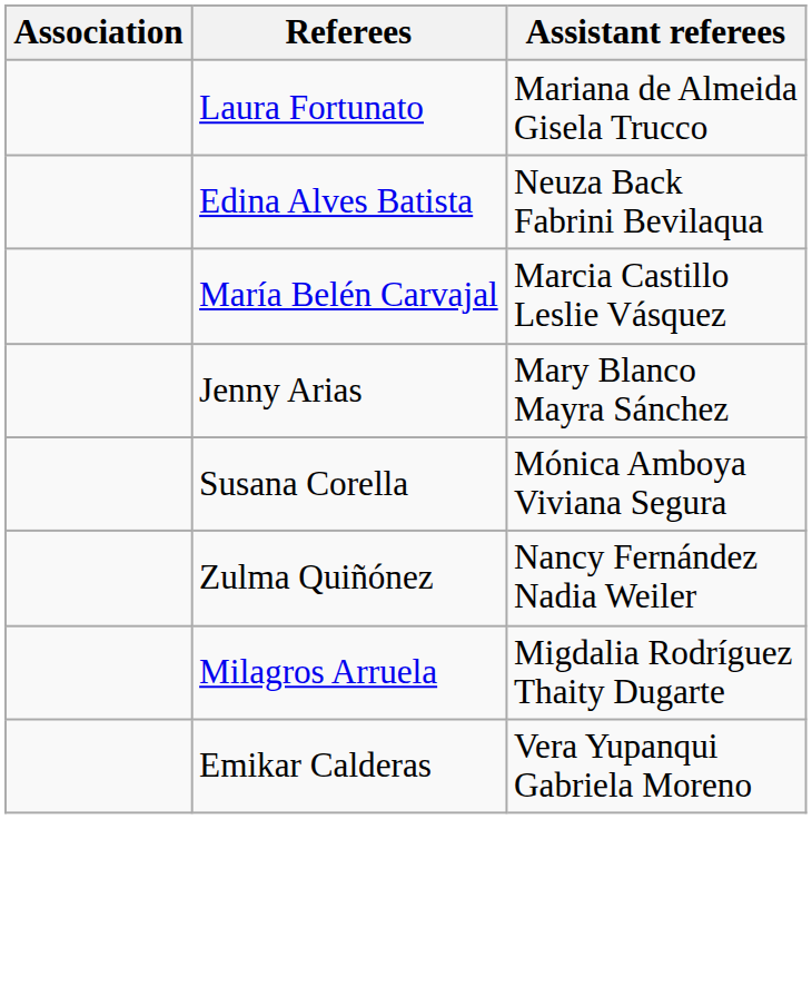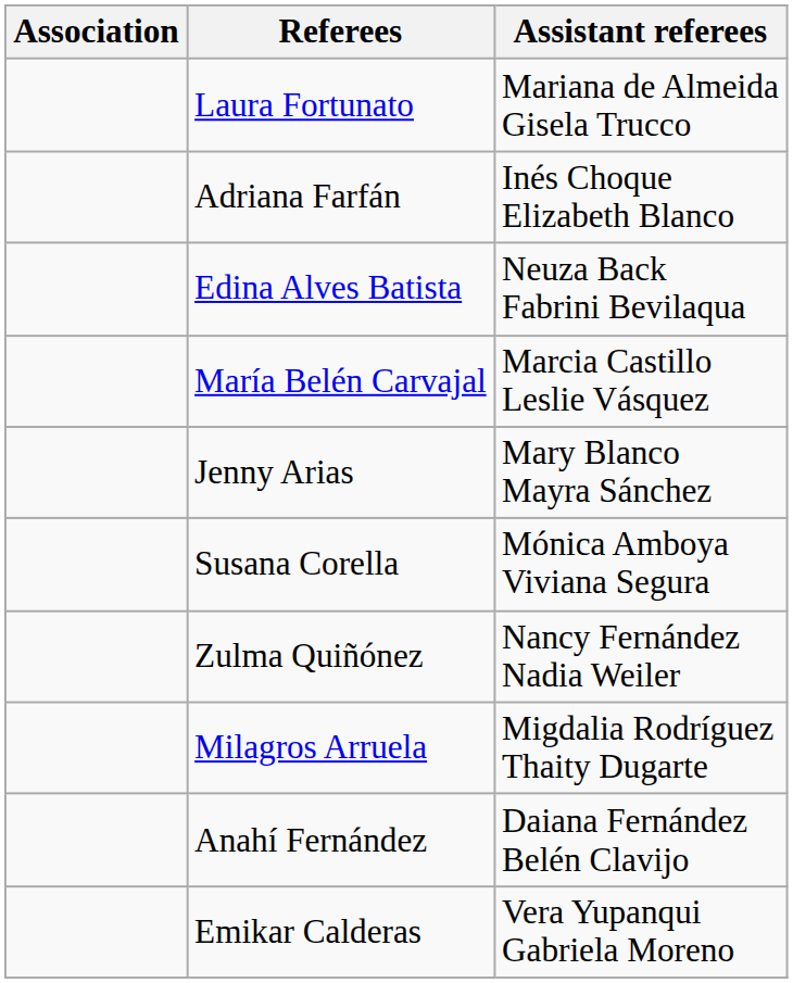+ row: Adriana Farfán | Inés Choque Elizabeth Blanco
+ row: Anahí Fernández | Daiana Fernández Belén Clavijo
